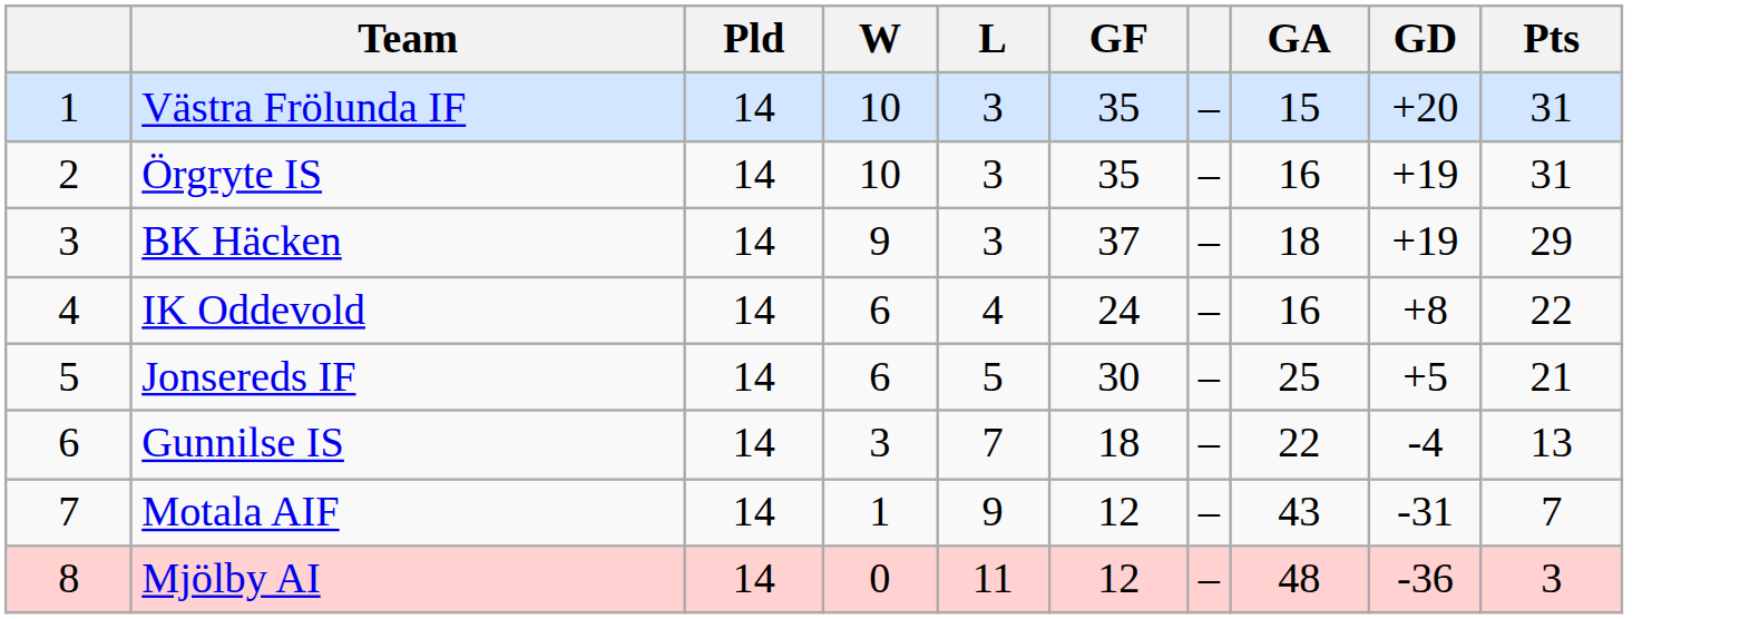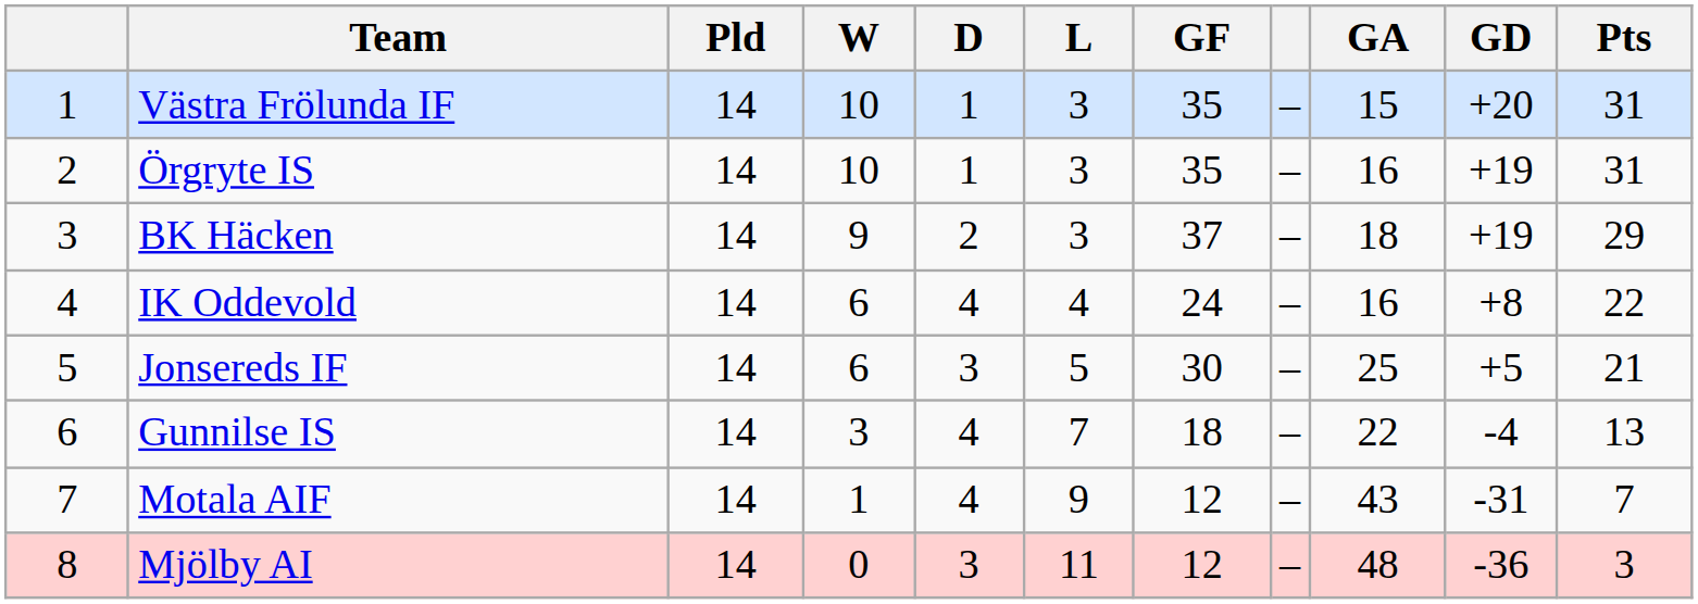+ column: D | 1 | 1 | 2 | 4 | 3 | 4 | 4 | 3
